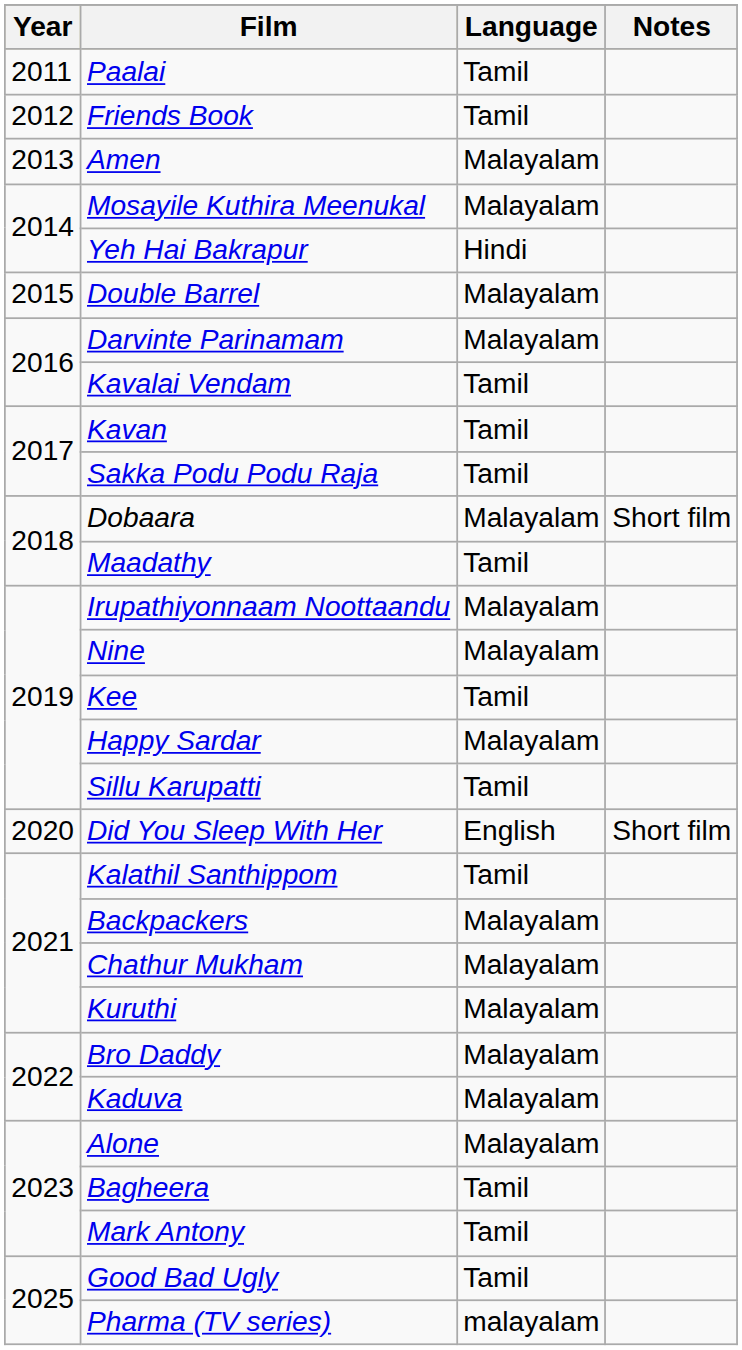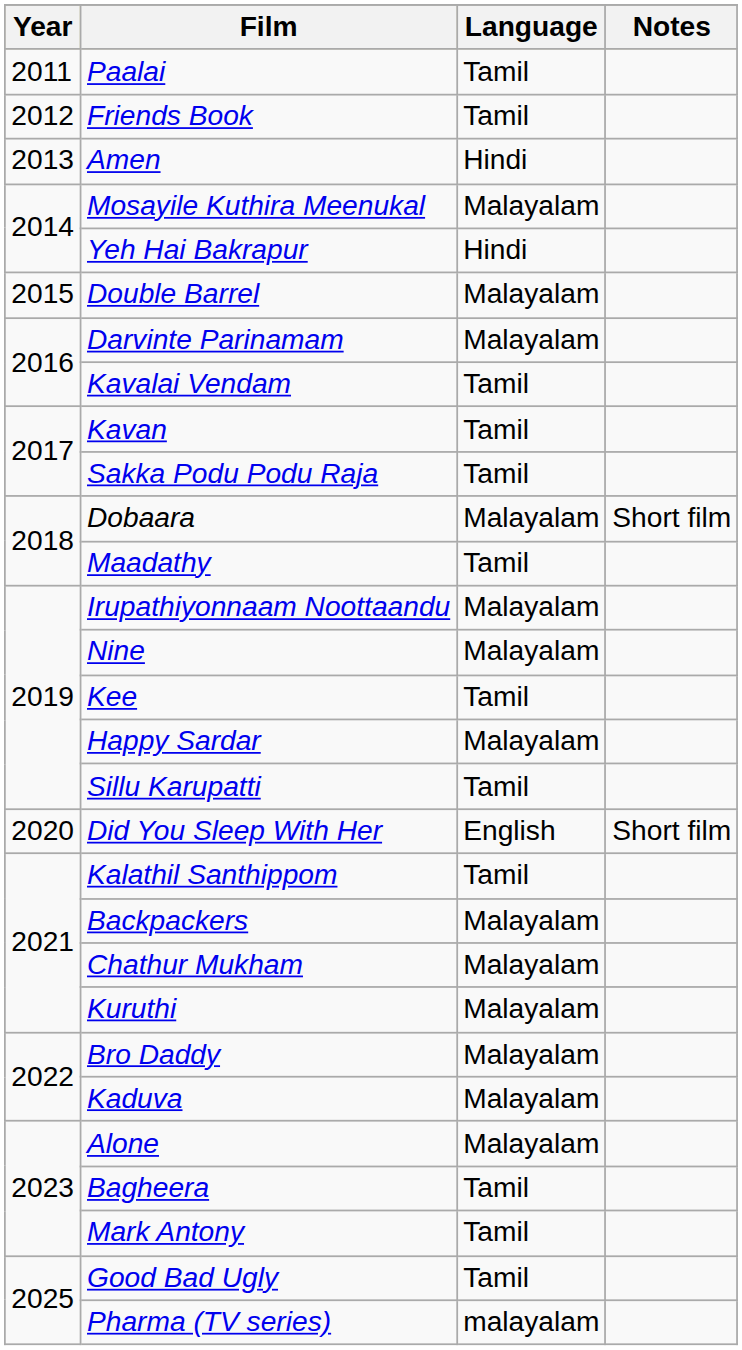Amen | Language: Malayalam -> Hindi
